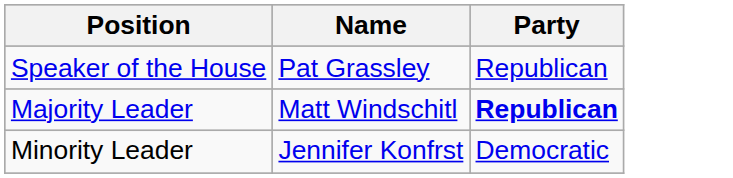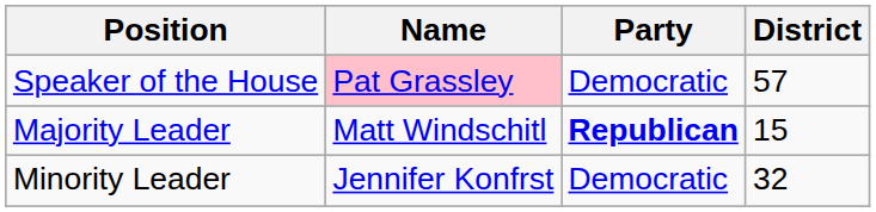+ column: District | 57 | 15 | 32
Speaker of the House | Name: no background -> pink background
Speaker of the House | Party: Republican -> Democratic
